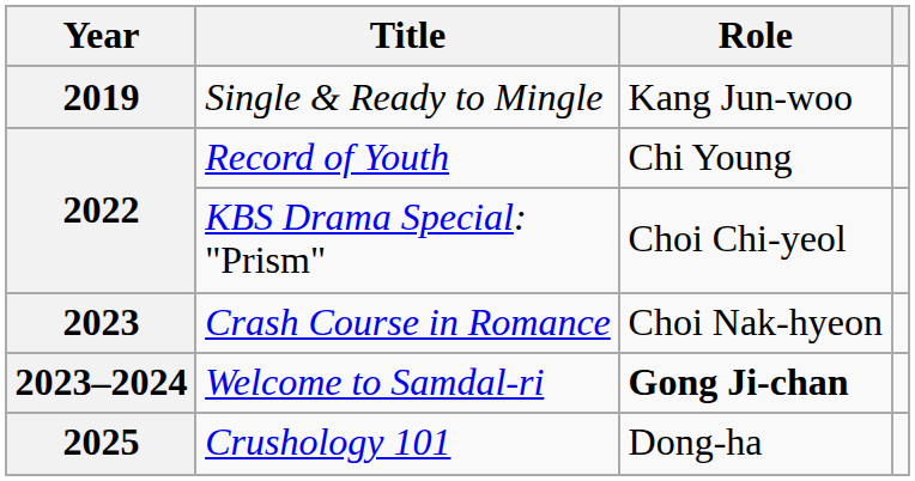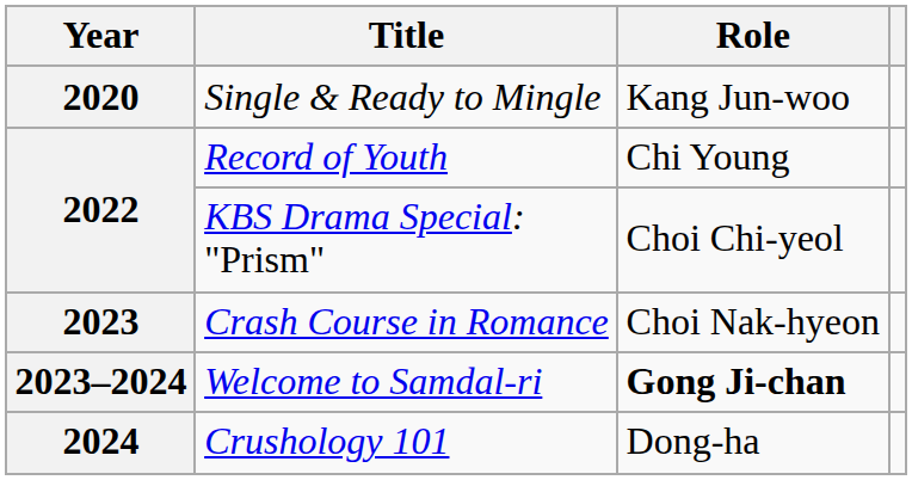Single & Ready to Mingle | Year: 2019 -> 2020
Crushology 101 | Year: 2025 -> 2024
